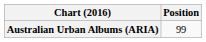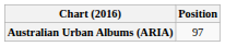Australian Urban Albums (ARIA) | Position: 99 -> 97
